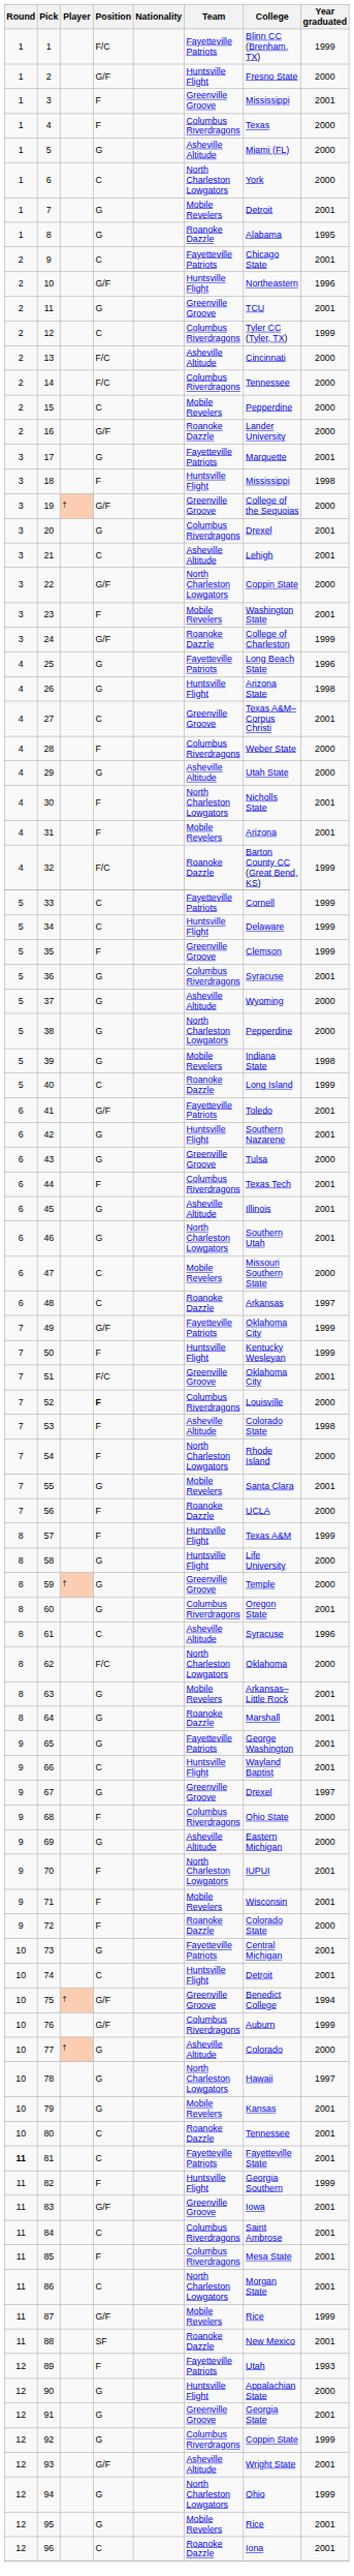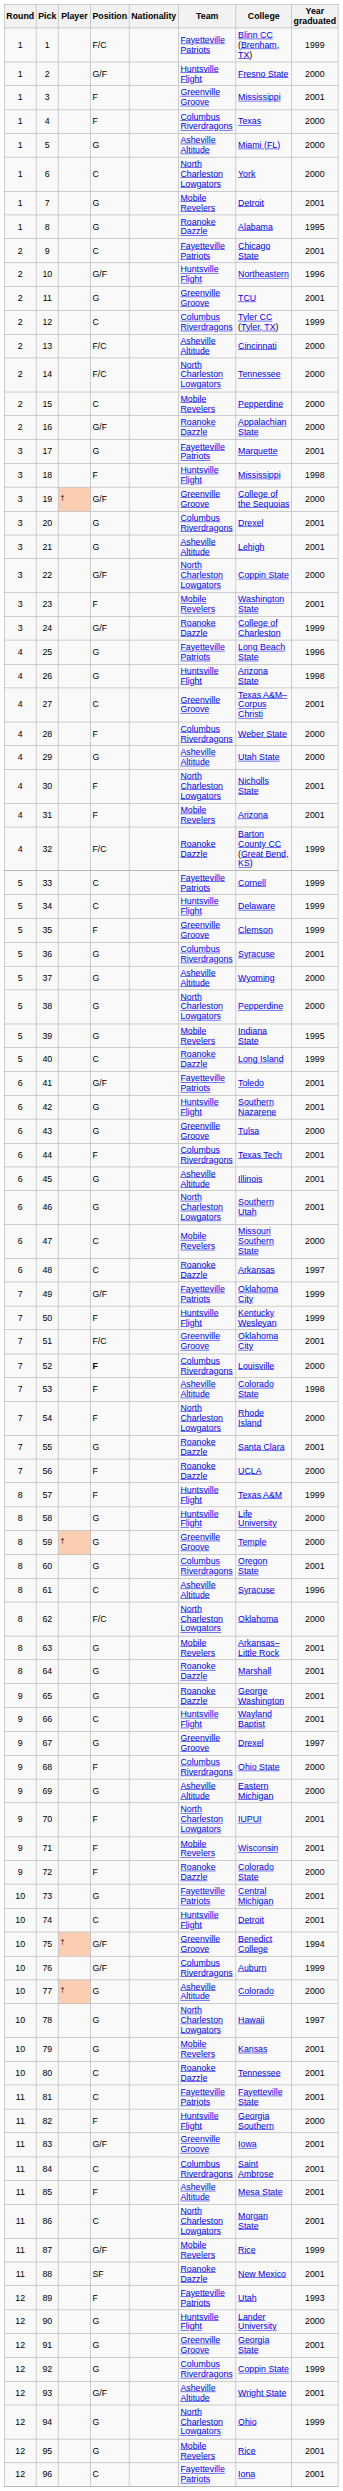14 | Team: Columbus Riverdragons -> North Charleston Lowgators
16 | College: Lander University -> Appalachian State
21 | Position: C -> G
39 | Year graduated: 1998 -> 1995
55 | Team: Mobile Revelers -> Roanoke Dazzle
65 | Team: Fayetteville Patriots -> Roanoke Dazzle
81 | Round: bold -> normal
82 | Year graduated: 1999 -> 2000
85 | Team: Columbus Riverdragons -> Asheville Altitude
90 | College: Appalachian State -> Lander University
96 | Team: Roanoke Dazzle -> Fayetteville Patriots
